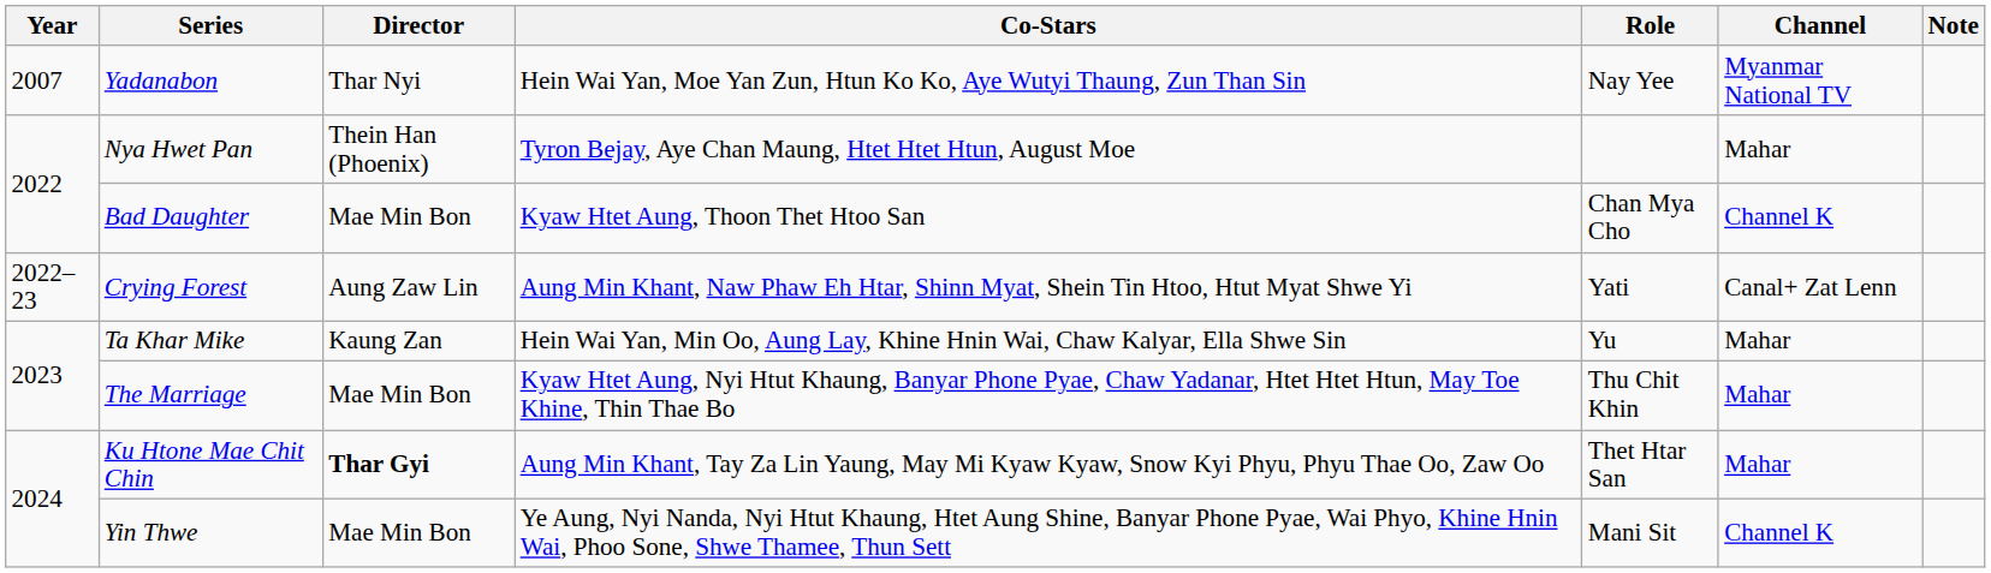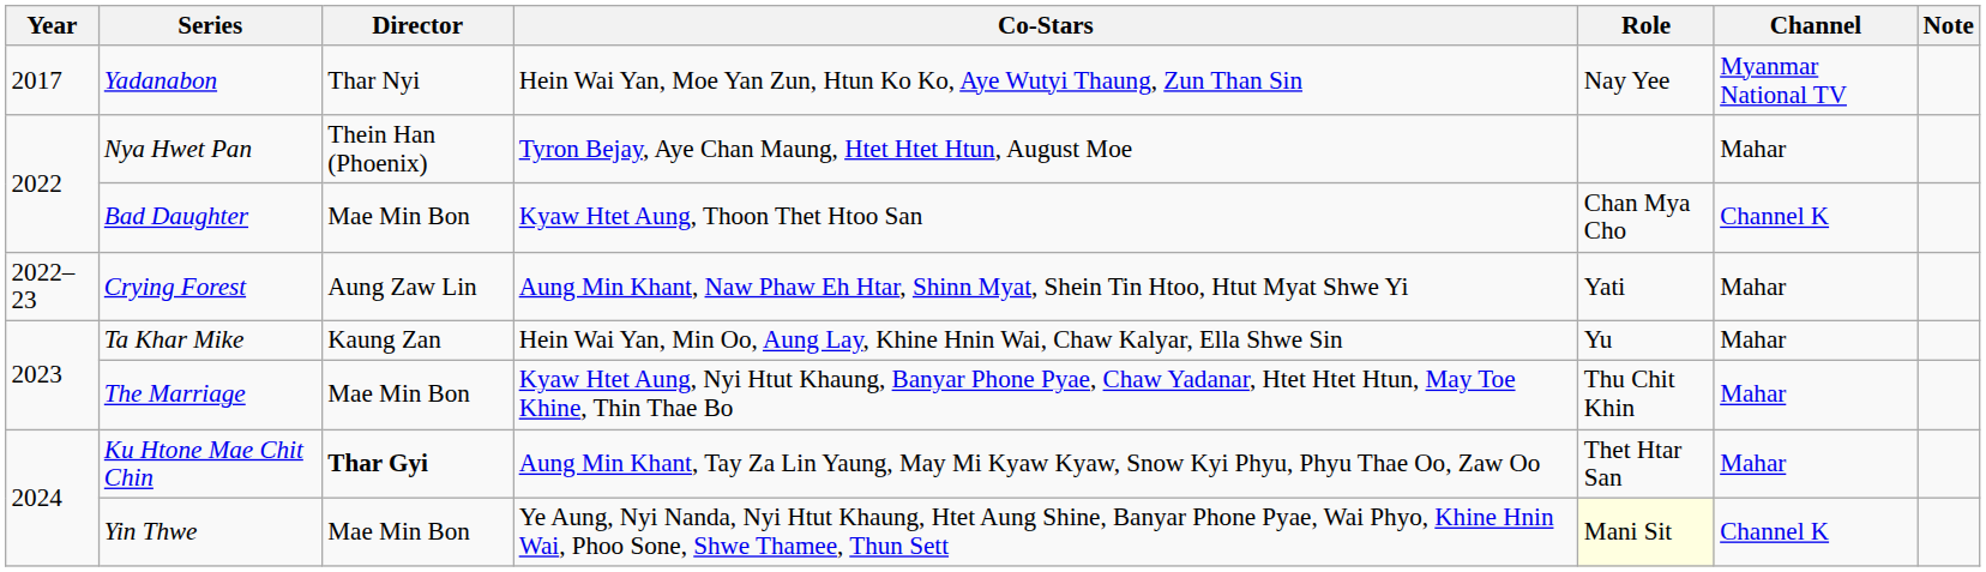Yadanabon | Year: 2007 -> 2017
Crying Forest | Channel: Canal+ Zat Lenn -> Mahar
Yin Thwe | Role: no background -> lightyellow background
